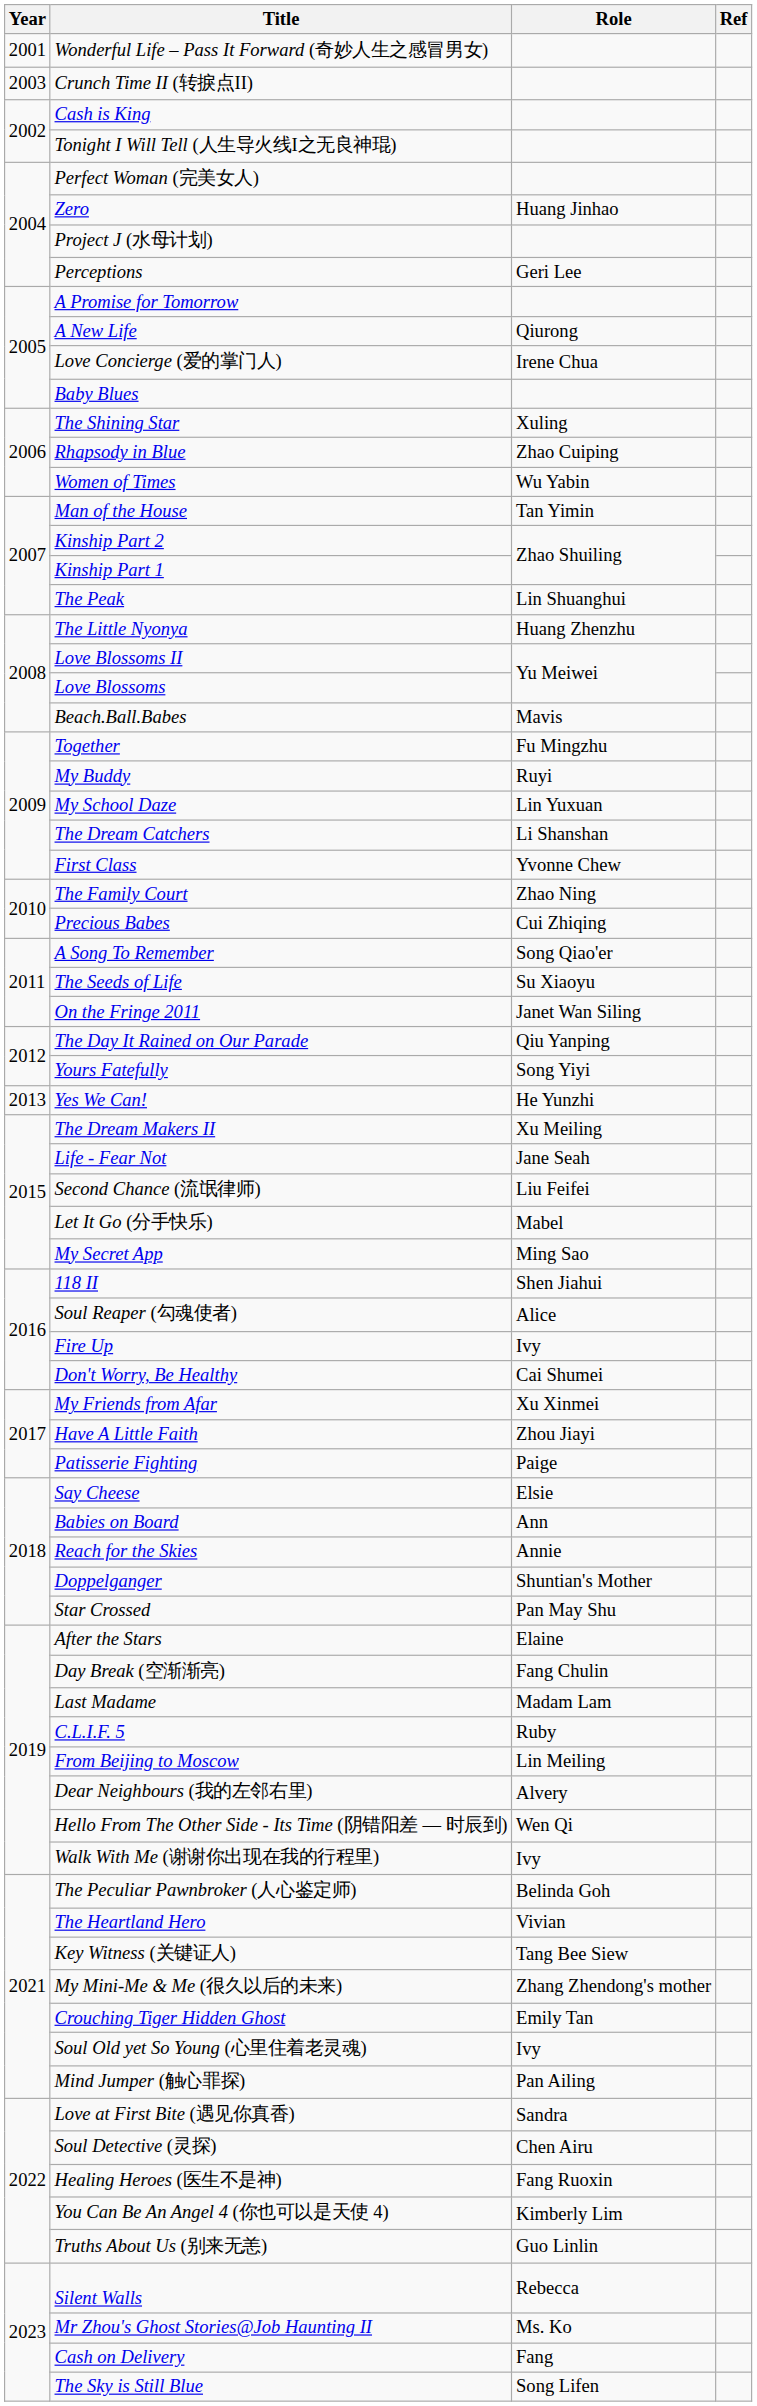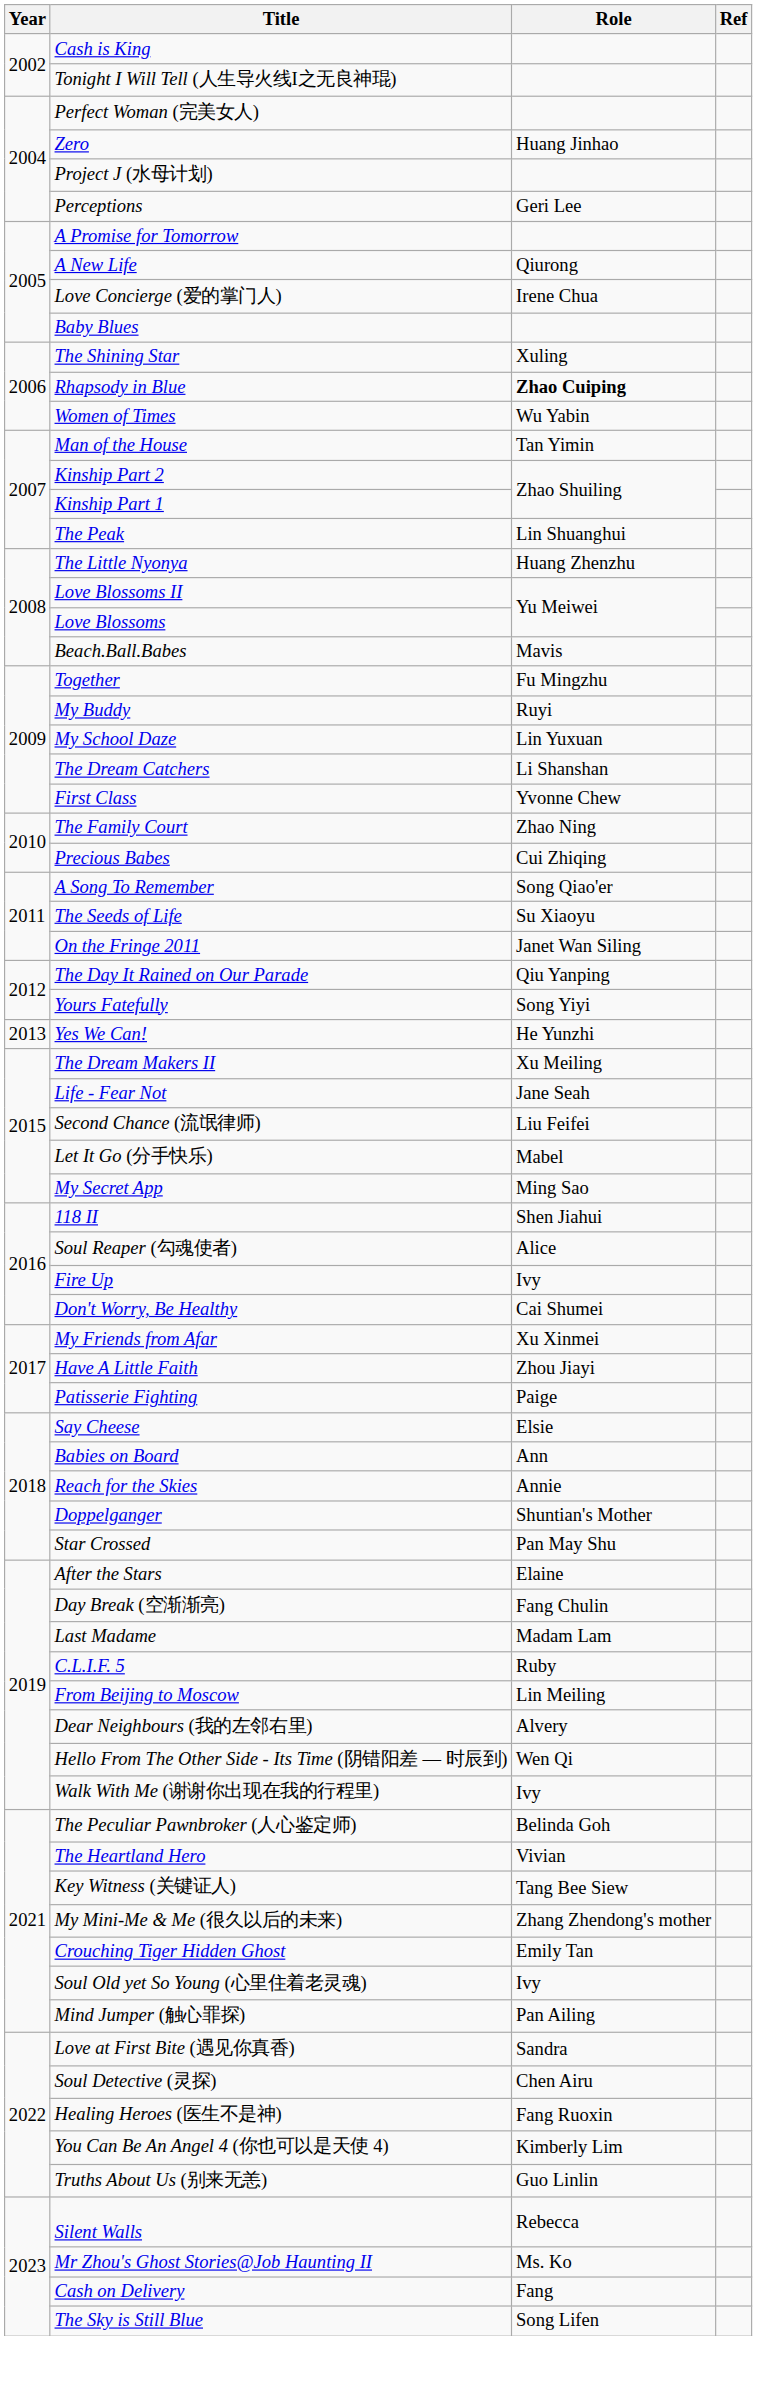- row: 2001 | Wonderful Life – Pass It Forward (奇妙人生之感冒男女)
- row: 2003 | Crunch Time II (转捩点II)
Rhapsody in Blue | Role: normal -> bold
